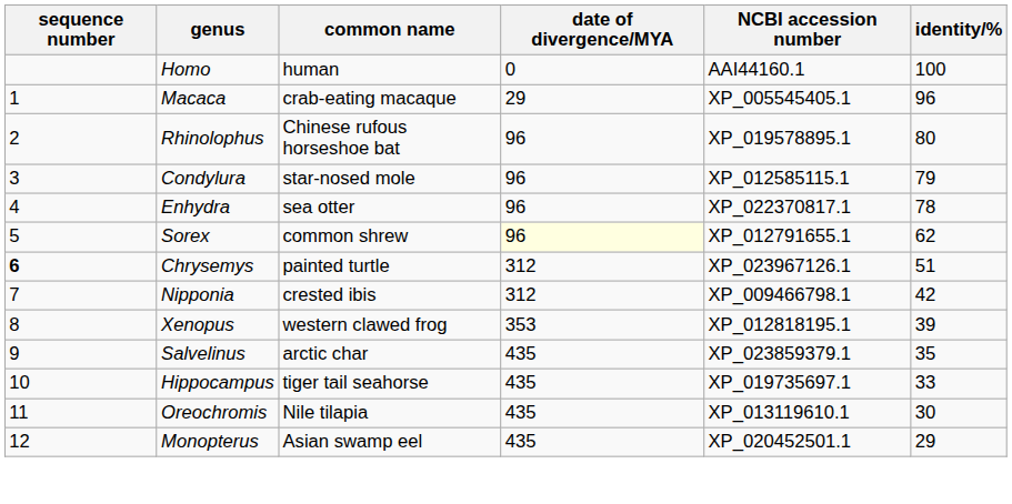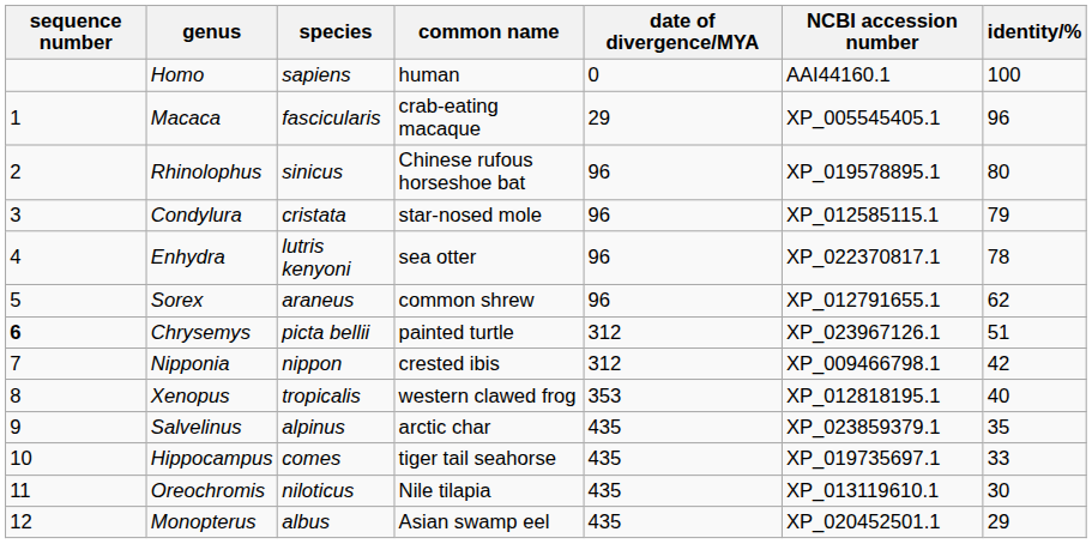+ column: species | sapiens | fascicularis | sinicus | cristata | lutris kenyoni | araneus | picta bellii | nippon | tropicalis | alpinus | comes | niloticus | albus
Sorex | date of divergence/MYA: lightyellow background -> no background
Xenopus | identity/%: 39 -> 40
